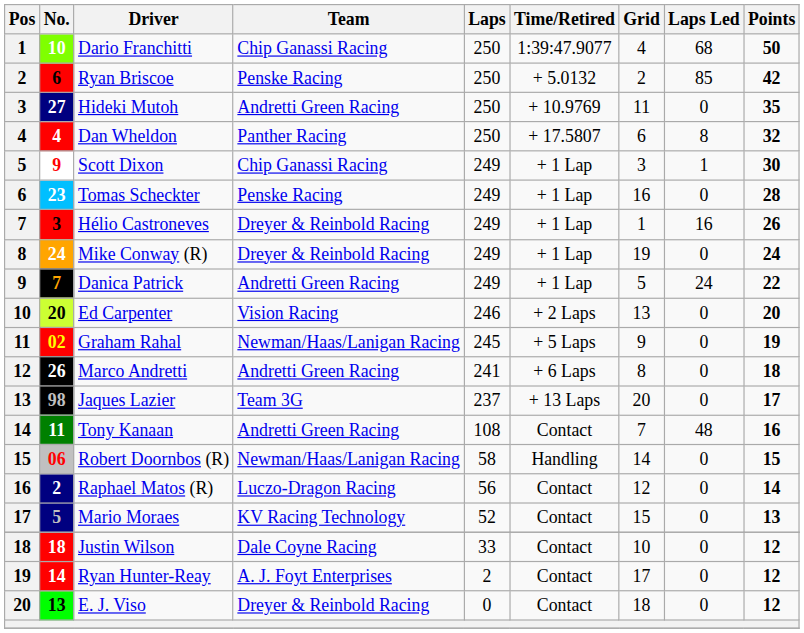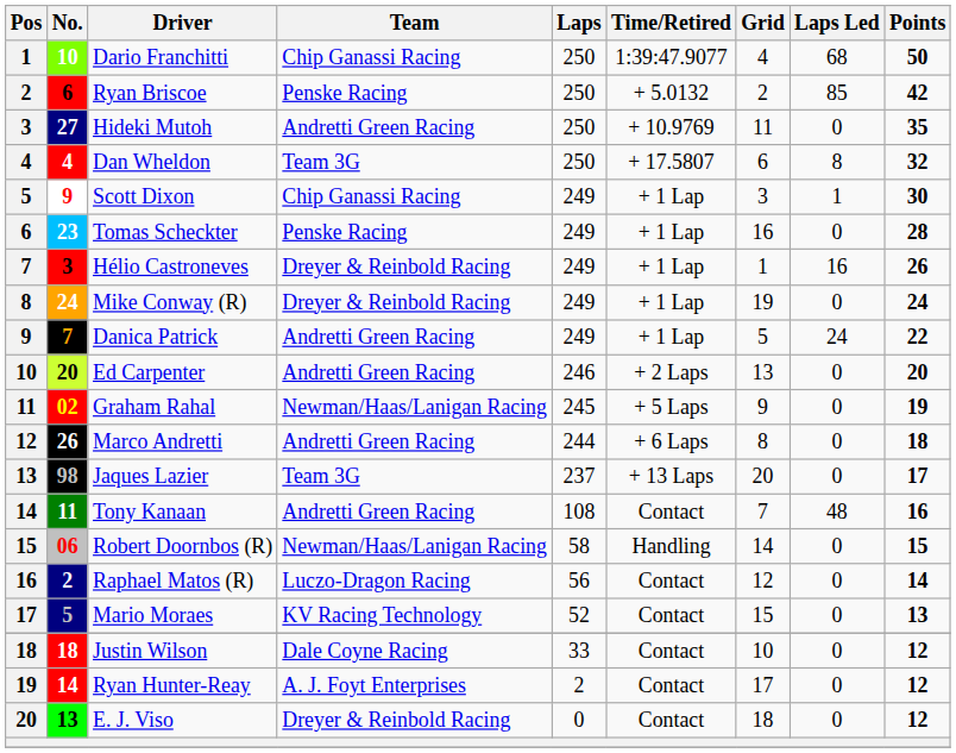Dan Wheldon | Team: Panther Racing -> Team 3G
Ed Carpenter | Team: Vision Racing -> Andretti Green Racing
Marco Andretti | Laps: 241 -> 244
